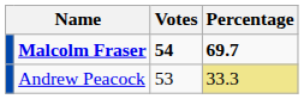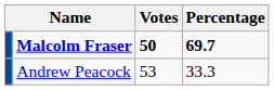Malcolm Fraser | Votes: 54 -> 50
Andrew Peacock | Percentage: khaki background -> no background
